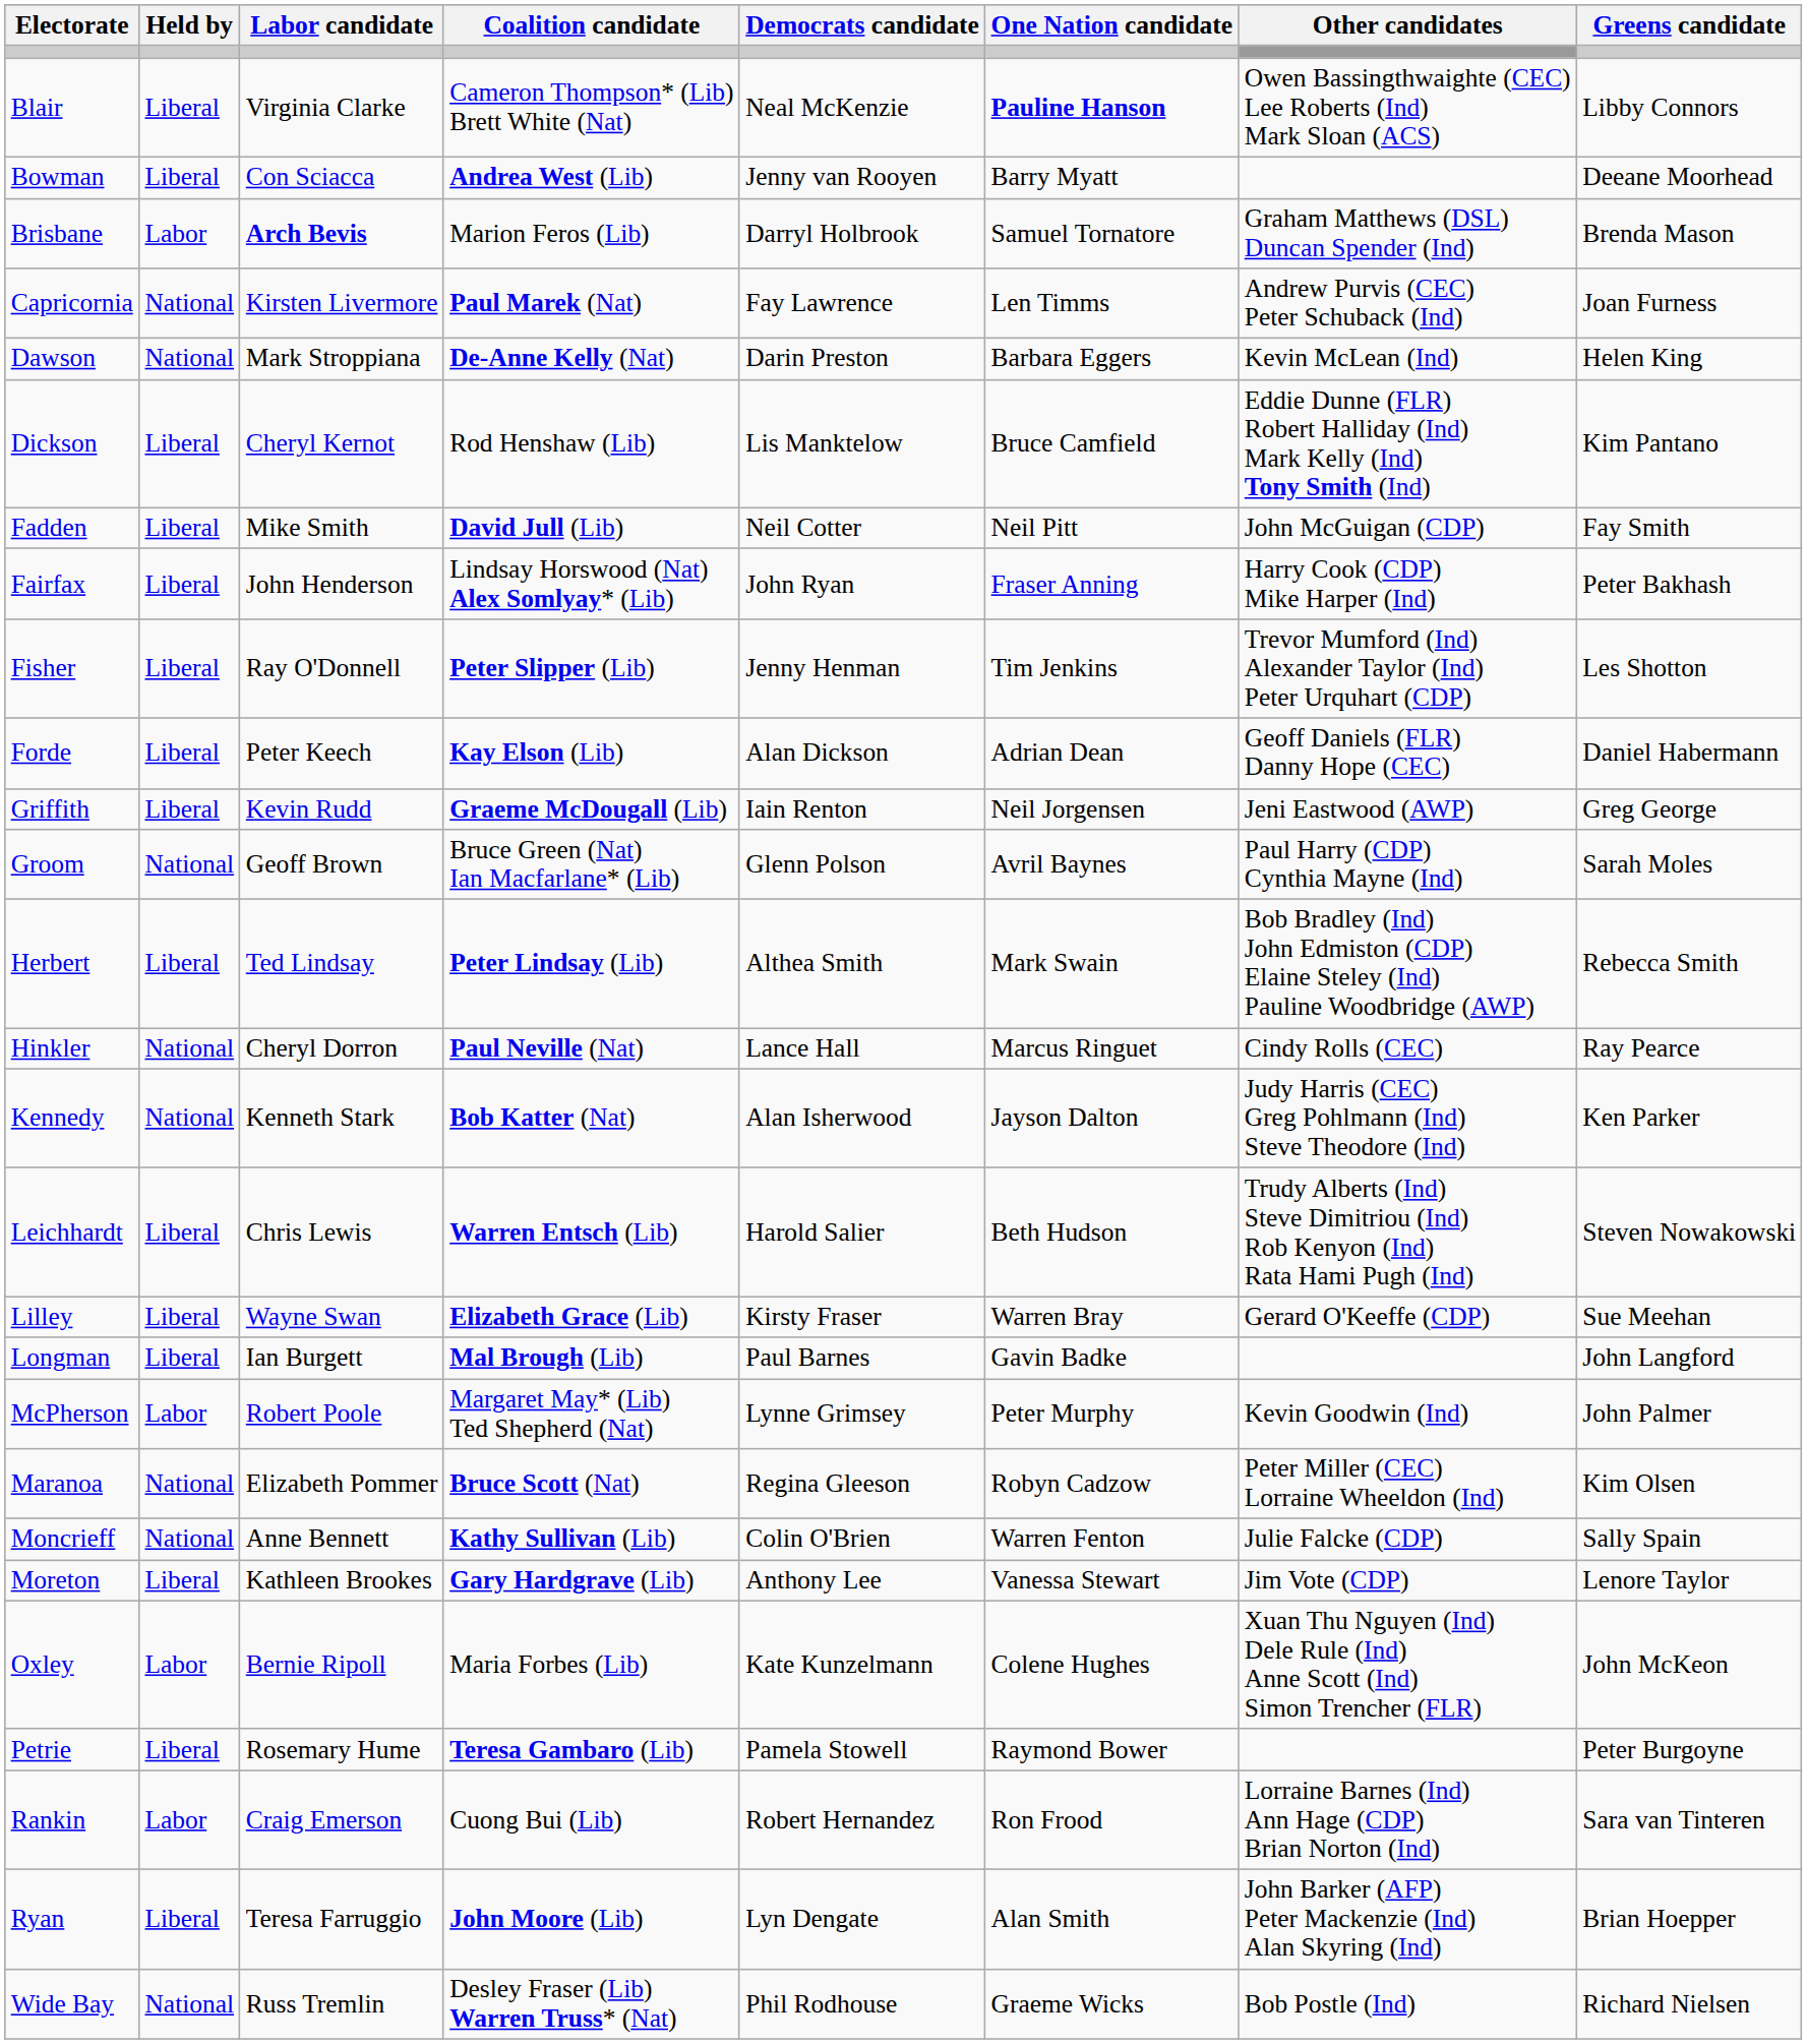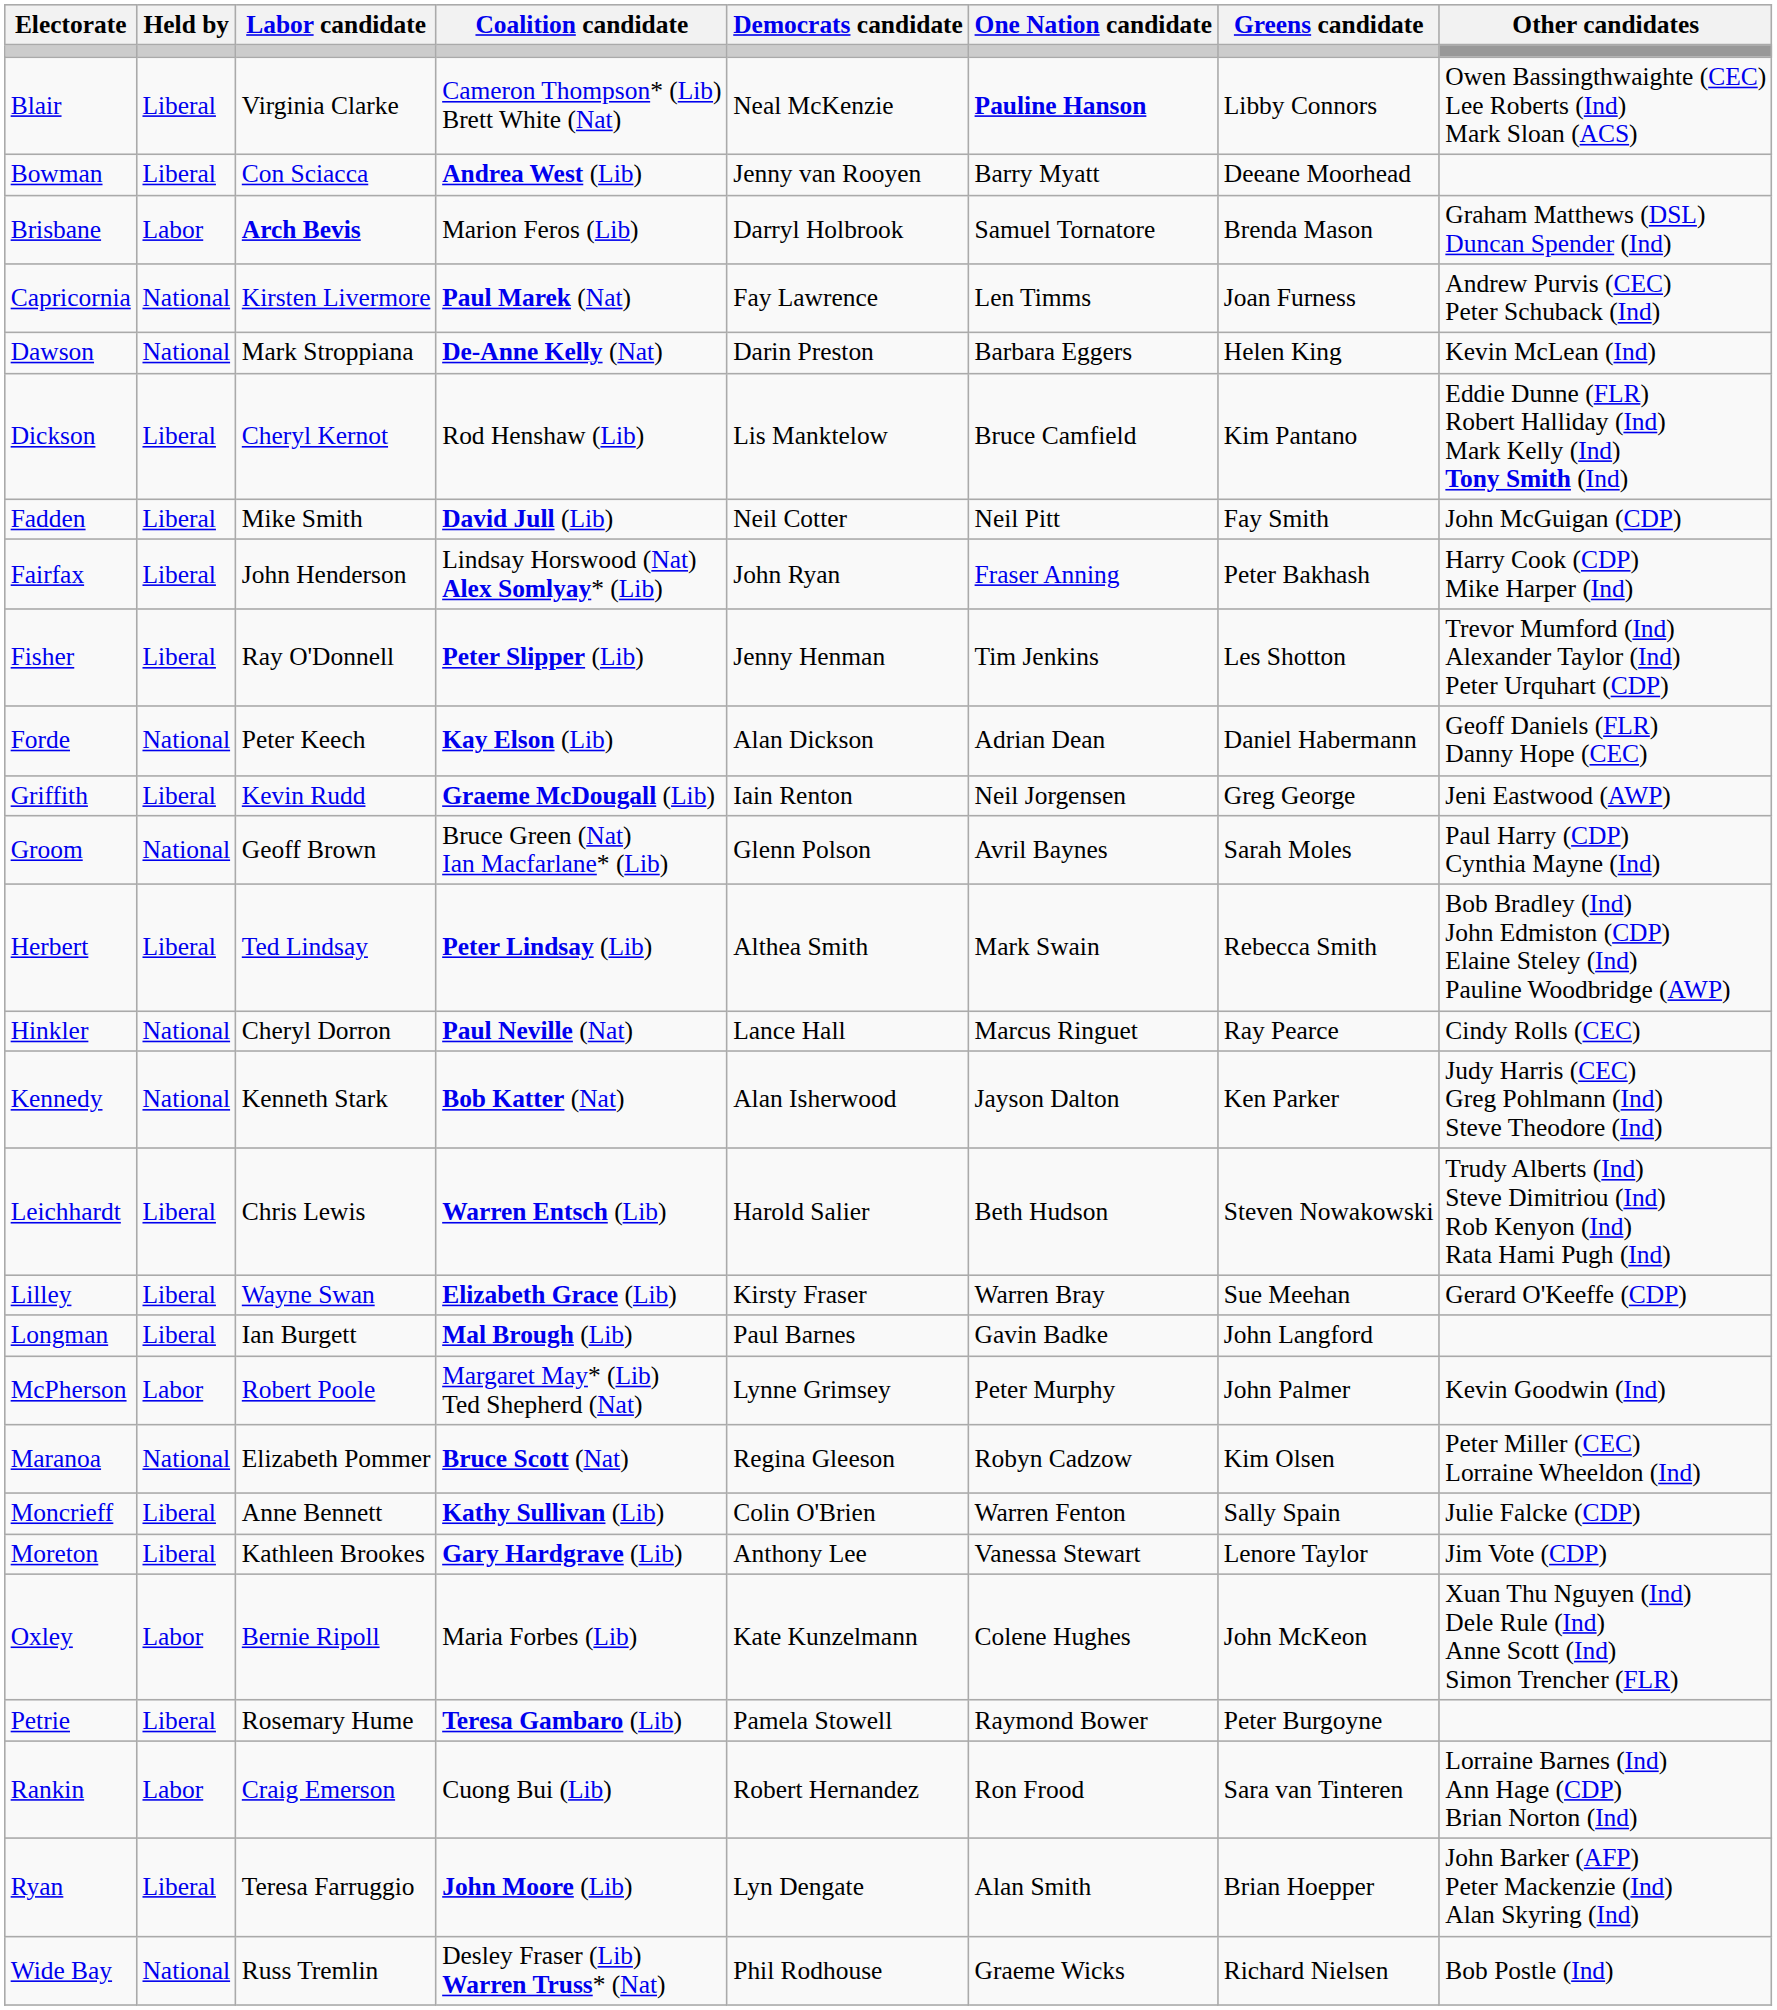columns swapped: Greens candidate <-> Other candidates
Forde | Held by: Liberal -> National
Moncrieff | Held by: National -> Liberal
